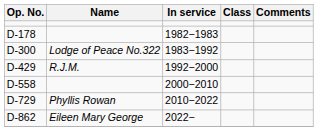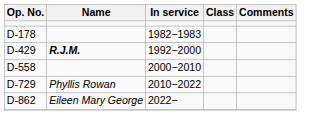- row: D-300 | Lodge of Peace No.322 | 1983−1992
D-429 | Name: normal -> bold
